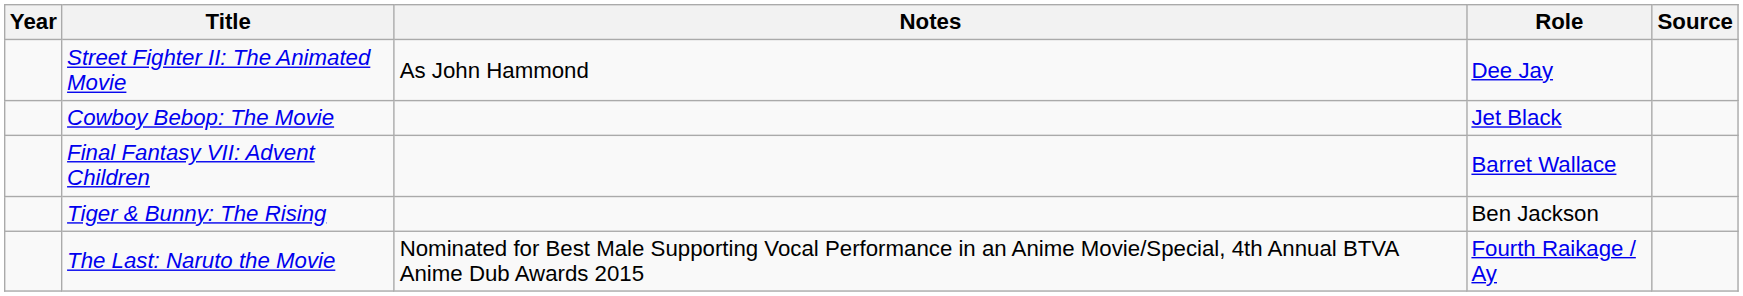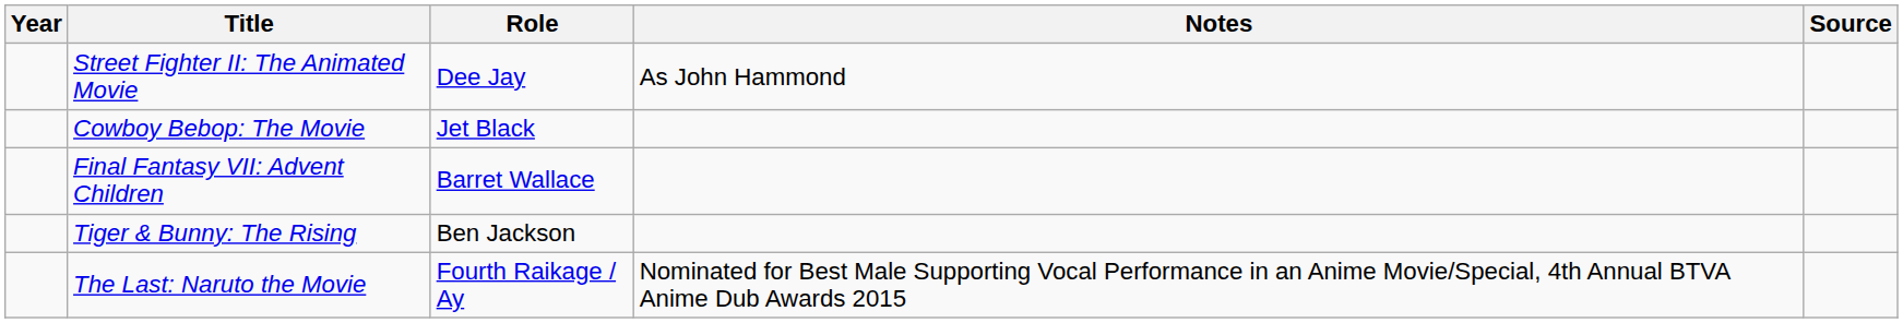columns swapped: Role <-> Notes
